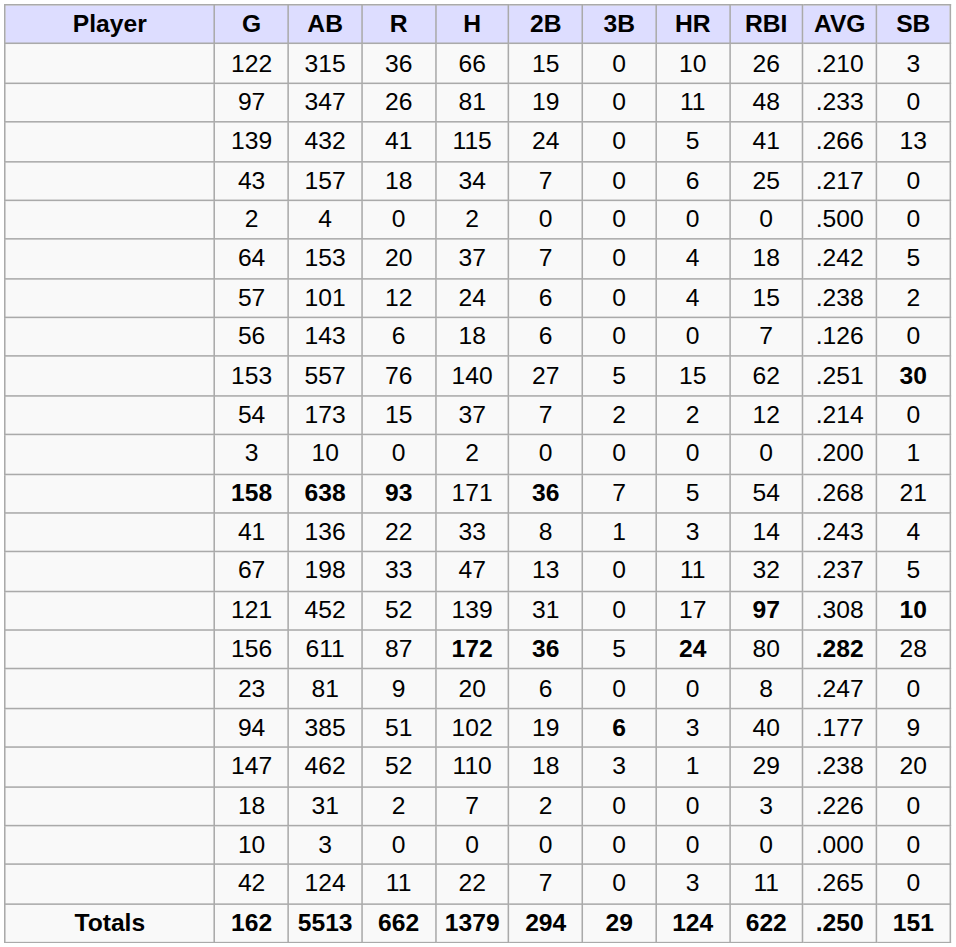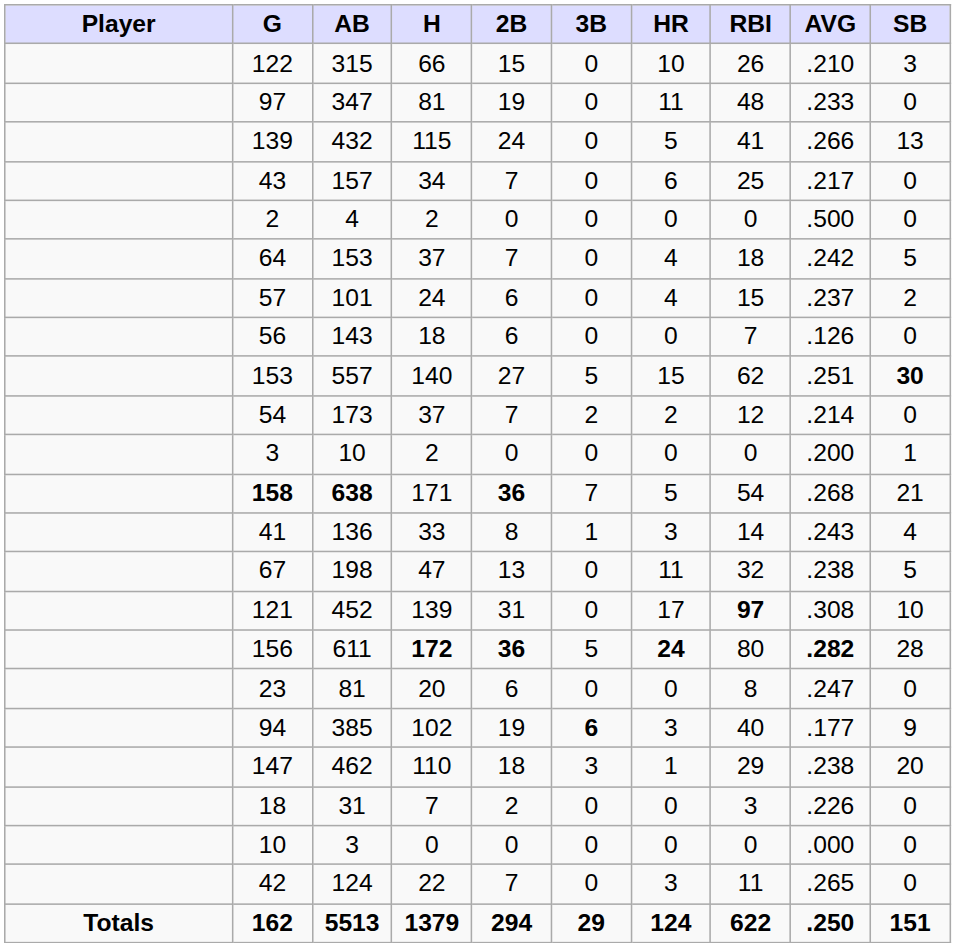- column: R | 36 | 26 | 41 | 18 | 0 | 20 | 12 | 6 | 76 | 15 | 0 | 93 | 22 | 33 | 52 | 87 | 9 | 51 | 52 | 2 | 0 | 11 | 662
57 | AVG: .238 -> .237
67 | AVG: .237 -> .238
121 | SB: bold -> normal
